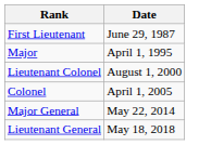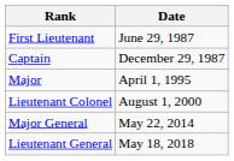+ row: Captain | December 29, 1987
- row: Colonel | April 1, 2005
